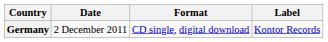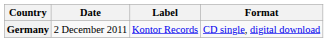columns swapped: Format <-> Label
